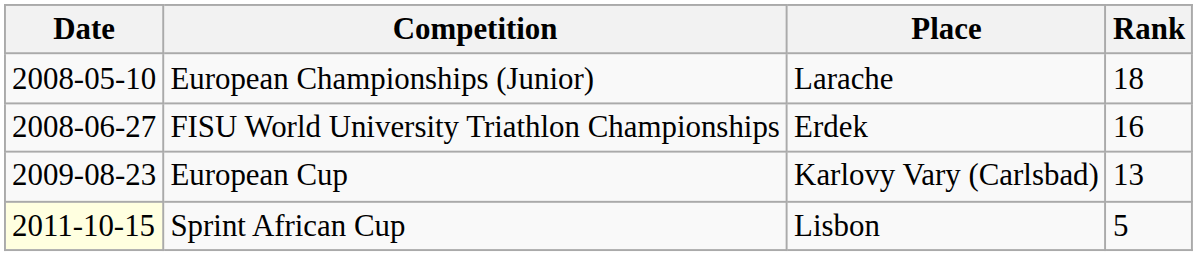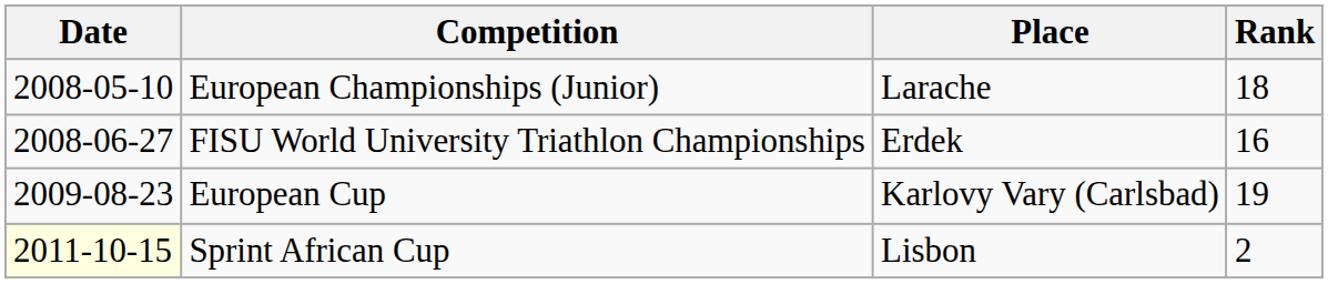European Cup | Rank: 13 -> 19
Sprint African Cup | Rank: 5 -> 2
